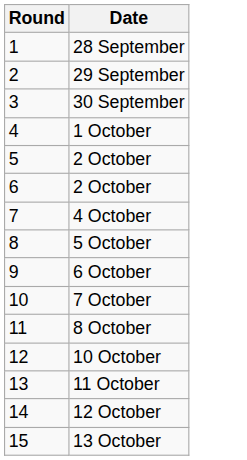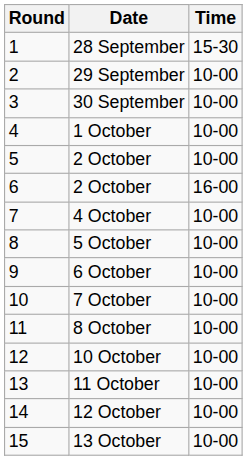+ column: Time | 15-30 | 10-00 | 10-00 | 10-00 | 10-00 | 16-00 | 10-00 | 10-00 | 10-00 | 10-00 | 10-00 | 10-00 | 10-00 | 10-00 | 10-00
